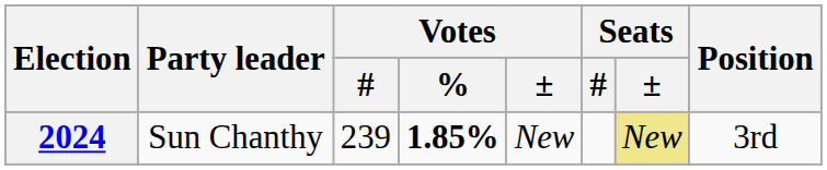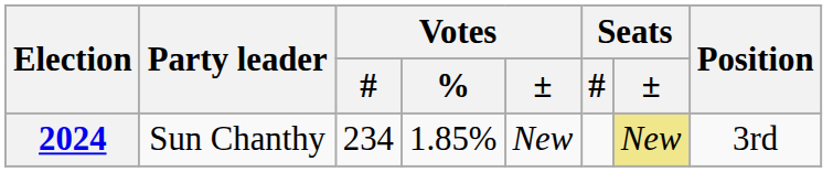2024 | Votes / #: 239 -> 234
2024 | Votes / %: bold -> normal
